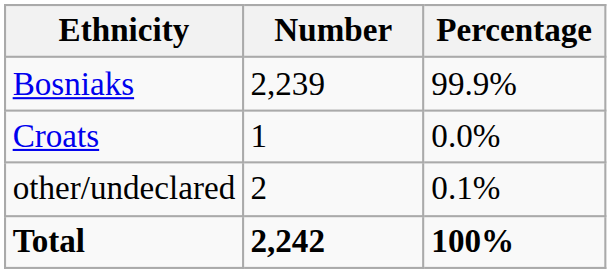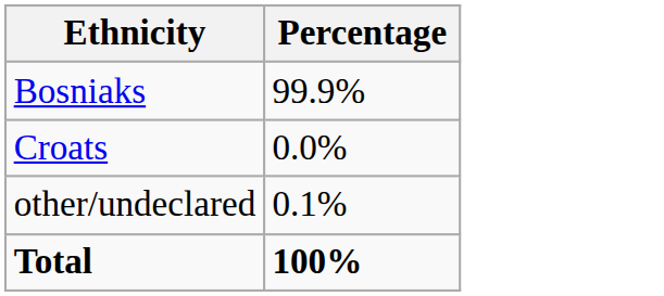- column: Number | 2,239 | 1 | 2 | 2,242
